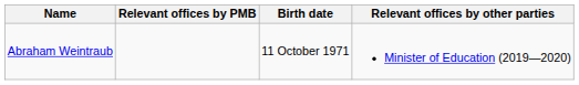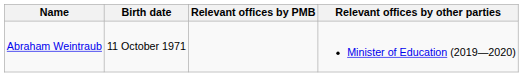columns swapped: Birth date <-> Relevant offices by PMB
